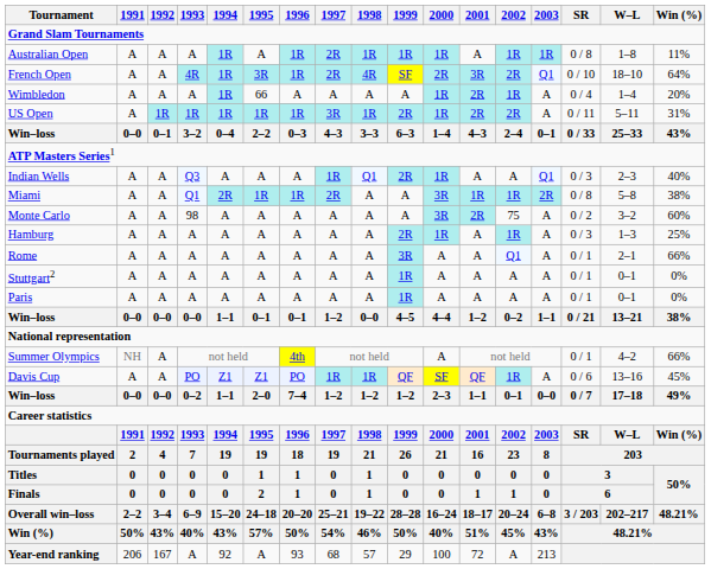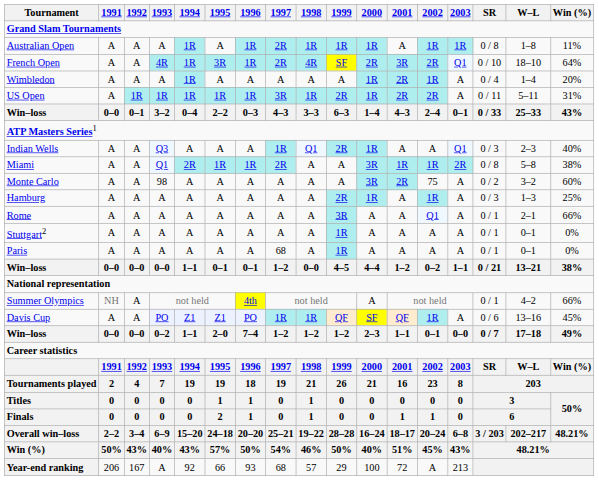Wimbledon | 1995: 66 -> A
Paris | 1997: A -> 68
Year-end ranking | 1995: A -> 66
